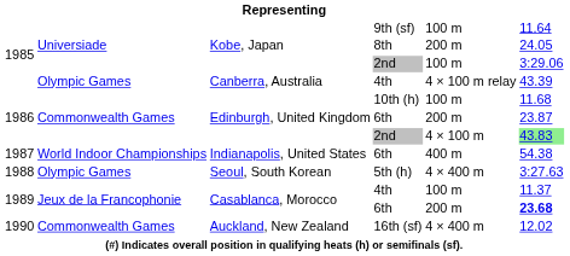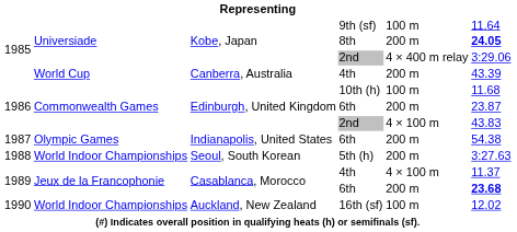8th | column 6: normal -> bold
Kobe, Japan / 2nd | column 5: 100 m -> 4 × 400 m relay
Canberra, Australia / 4th | column 2: Olympic Games -> World Cup
Canberra, Australia / 4th | column 5: 4 × 100 m relay -> 200 m
Edinburgh, United Kingdom / 2nd | column 6: lightgreen background -> no background
Indianapolis, United States / 6th | column 2: World Indoor Championships -> Olympic Games
Indianapolis, United States / 6th | column 5: 400 m -> 200 m
5th (h) | column 2: Olympic Games -> World Indoor Championships
5th (h) | column 5: 4 × 400 m -> 200 m
Casablanca, Morocco / 4th | column 5: 100 m -> 4 × 100 m
16th (sf) | column 2: Commonwealth Games -> World Indoor Championships
16th (sf) | column 5: 4 × 400 m -> 100 m
